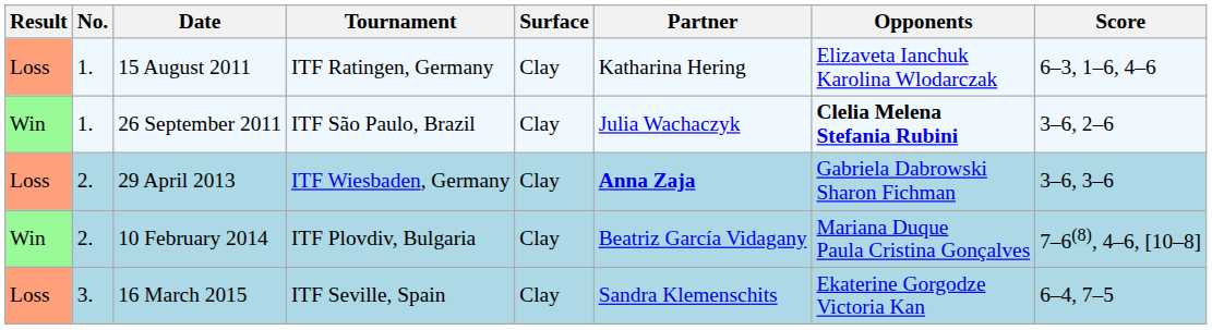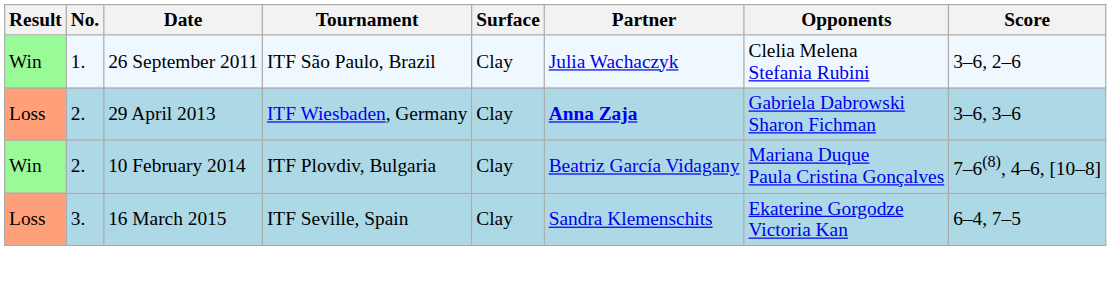- row: Loss | 1. | 15 August 2011 | ITF Ratingen, Germany | Clay | Katharina Hering | Elizaveta Ianchuk Karolina Wlodarczak | 6–3, 1–6, 4–6
26 September 2011 | Opponents: bold -> normal
